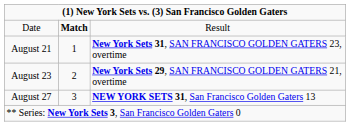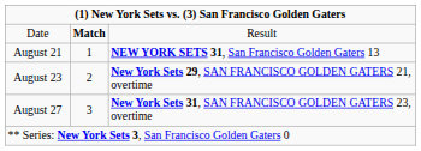August 21 | column 3: New York Sets 31, SAN FRANCISCO GOLDEN GATERS 23, overtime -> NEW YORK SETS 31, San Francisco Golden Gaters 13
August 27 | column 3: NEW YORK SETS 31, San Francisco Golden Gaters 13 -> New York Sets 31, SAN FRANCISCO GOLDEN GATERS 23, overtime
